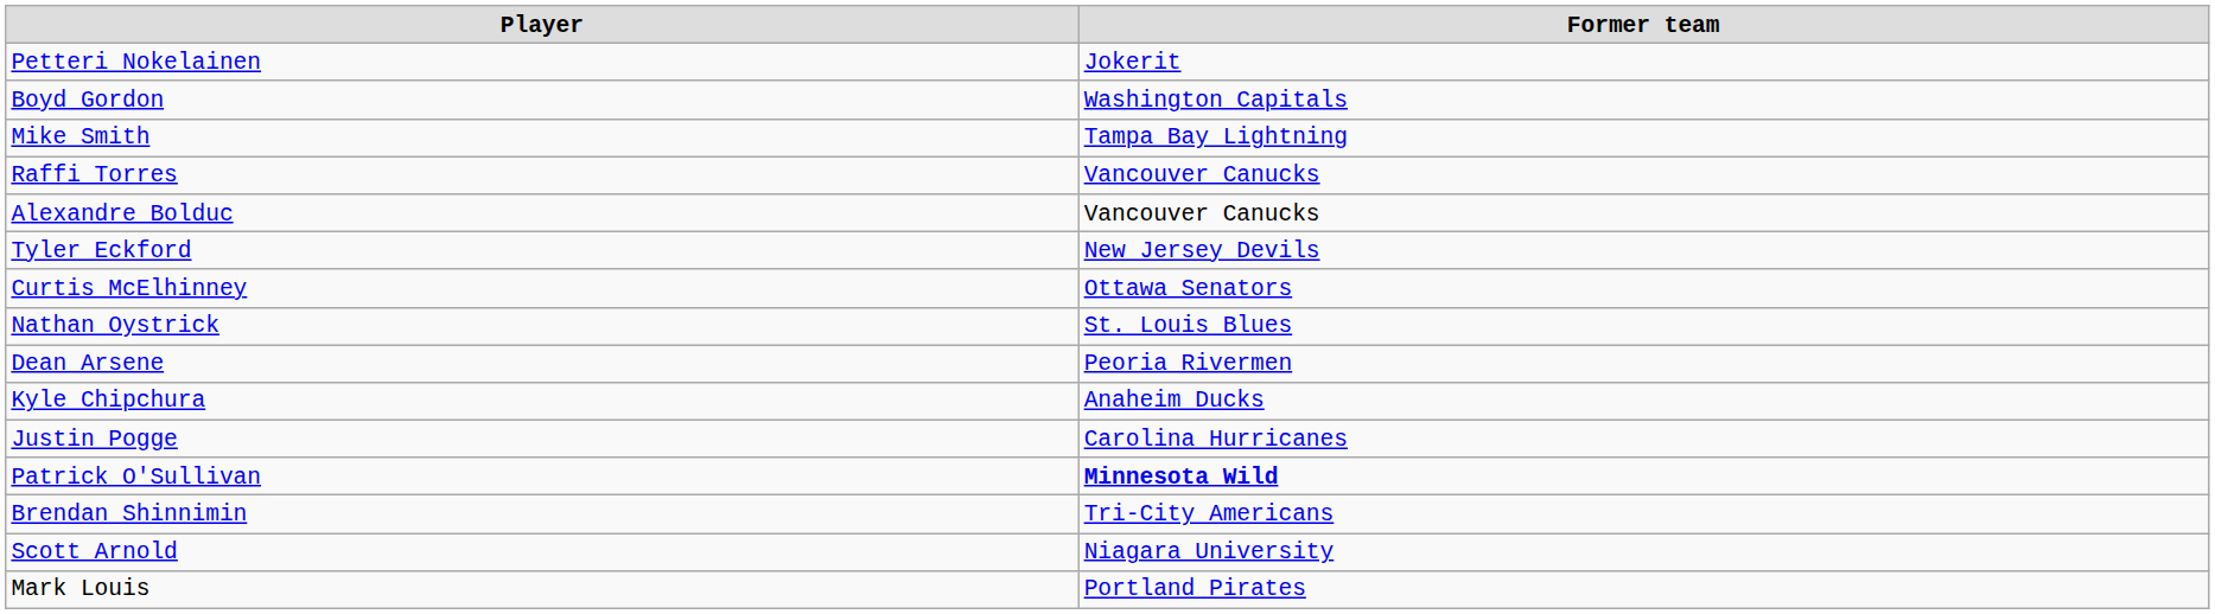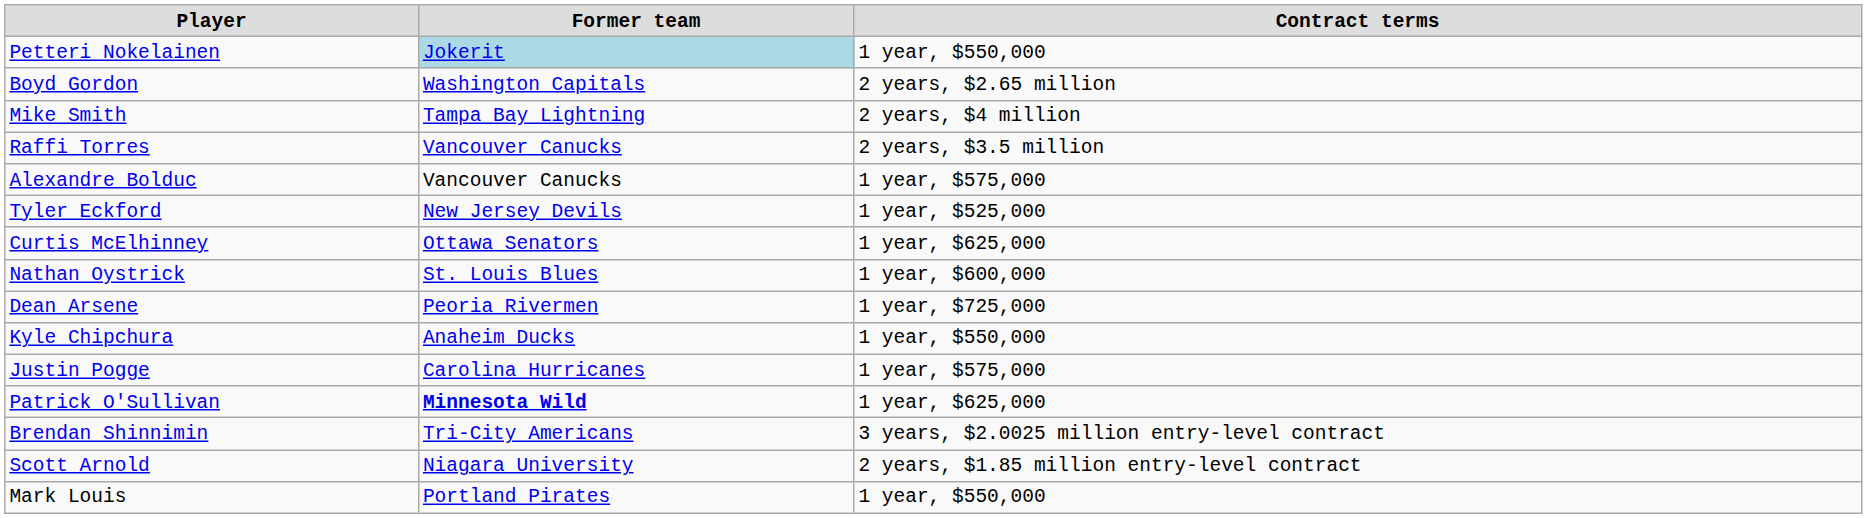+ column: Contract terms | 1 year, $550,000 | 2 years, $2.65 million | 2 years, $4 million | 2 years, $3.5 million | 1 year, $575,000 | 1 year, $525,000 | 1 year, $625,000 | 1 year, $600,000 | 1 year, $725,000 | 1 year, $550,000 | 1 year, $575,000 | 1 year, $625,000 | 3 years, $2.0025 million entry-level contract | 2 years, $1.85 million entry-level contract | 1 year, $550,000
Petteri Nokelainen | Former team: no background -> lightblue background
